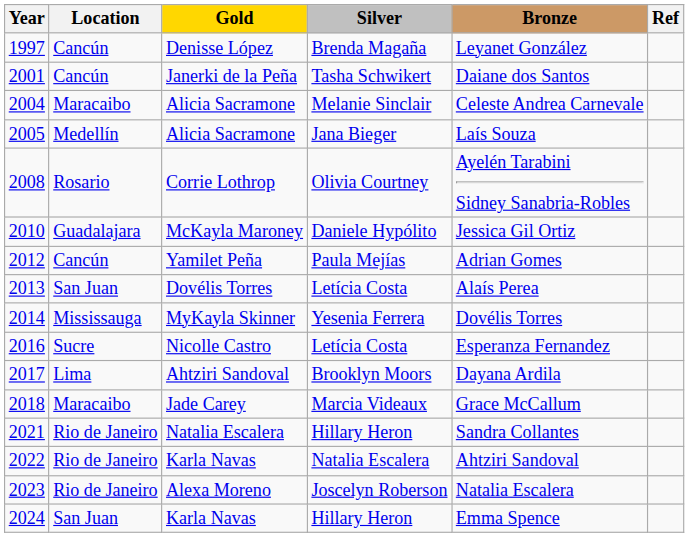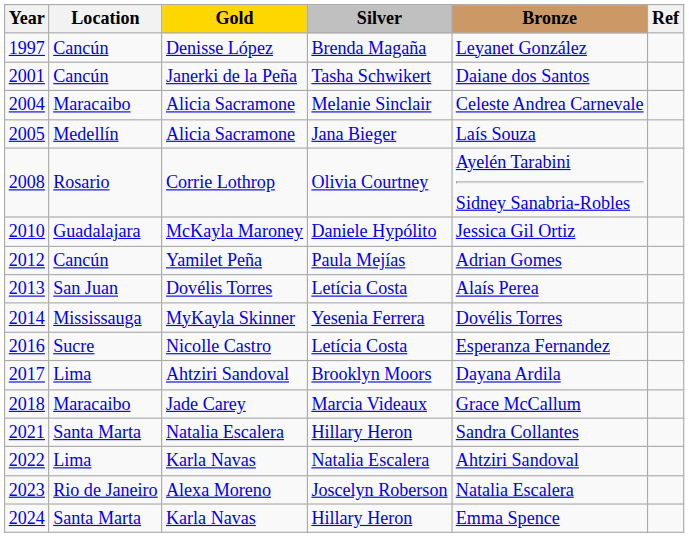2021 | Location: Rio de Janeiro -> Santa Marta
2022 | Location: Rio de Janeiro -> Lima
2024 | Location: San Juan -> Santa Marta
